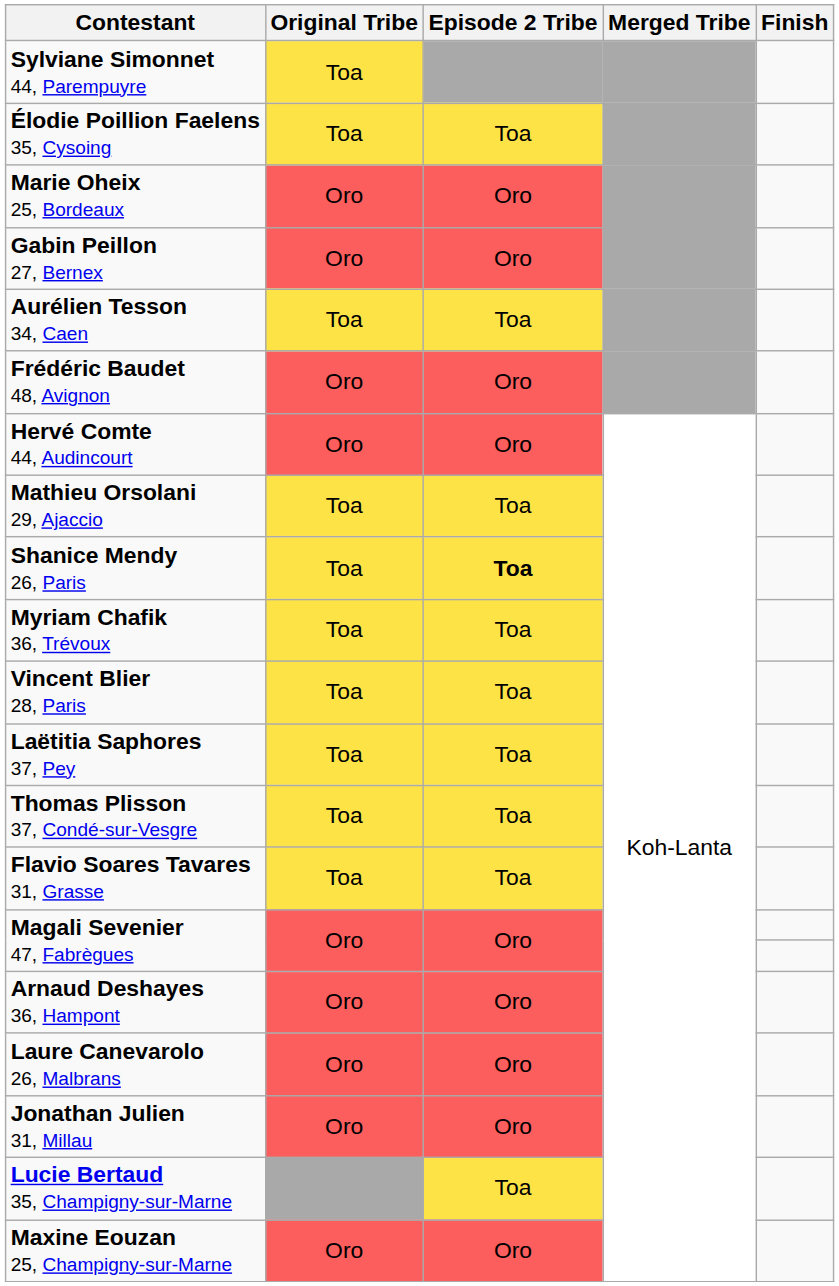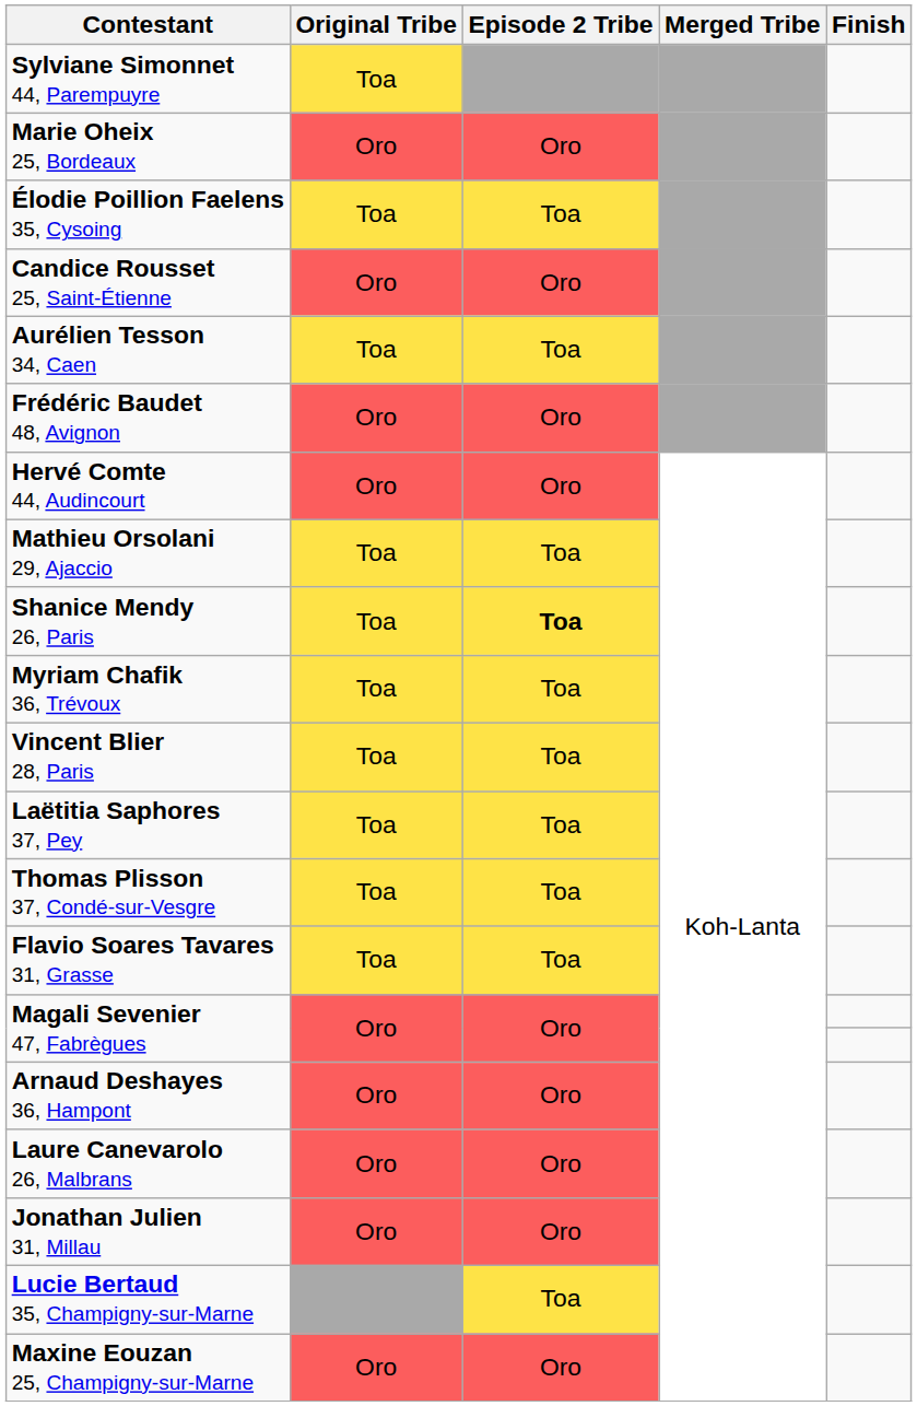rows swapped: Marie Oheix 25, Bordeaux <-> Élodie Poillion Faelens 35, Cysoing
+ row: Candice Rousset 25, Saint-Étienne | Oro | Oro
- row: Gabin Peillon 27, Bernex | Oro | Oro
